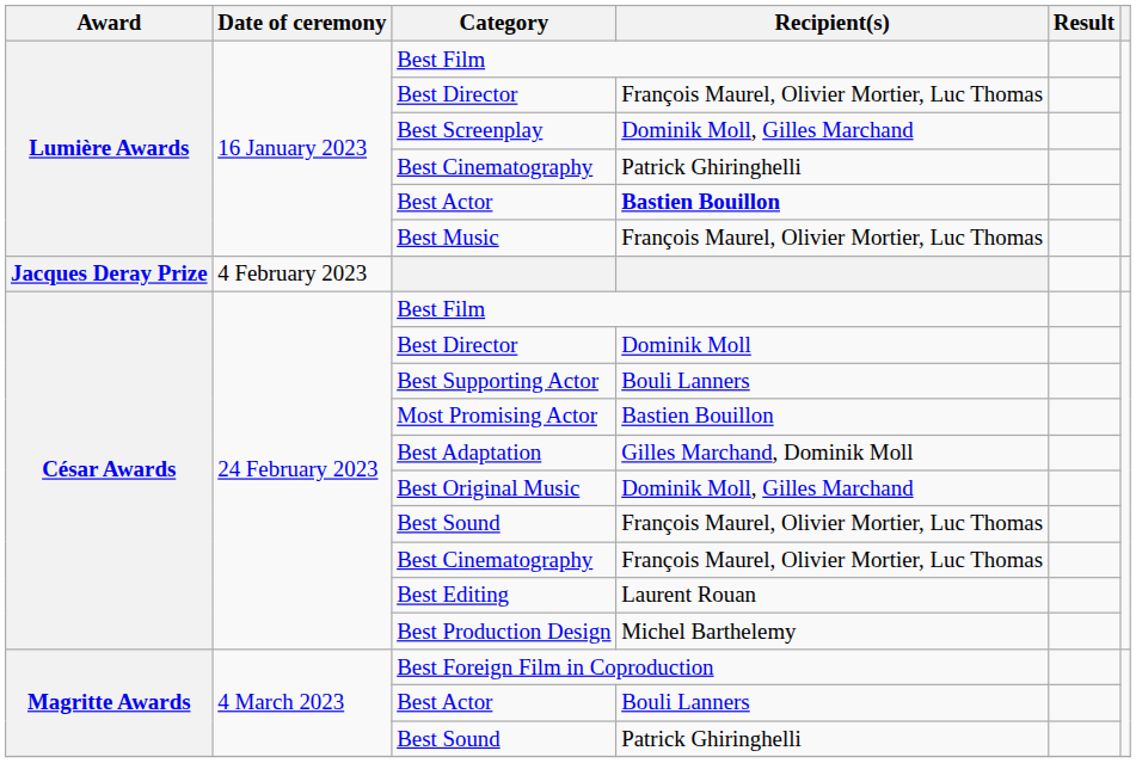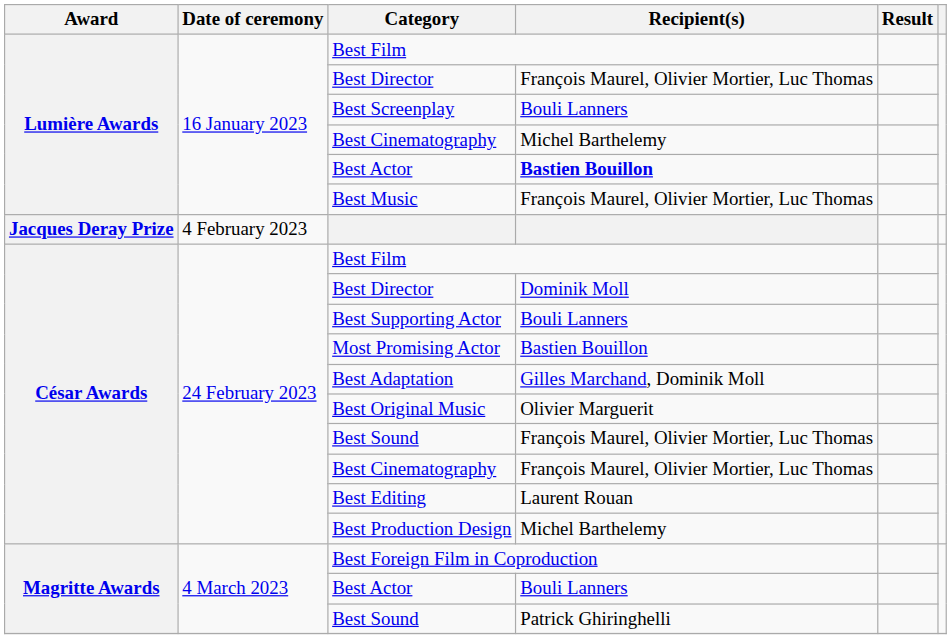Best Screenplay | Recipient(s): Dominik Moll, Gilles Marchand -> Bouli Lanners
Lumière Awards / Best Cinematography | Recipient(s): Patrick Ghiringhelli -> Michel Barthelemy
Best Original Music | Recipient(s): Dominik Moll, Gilles Marchand -> Olivier Marguerit
